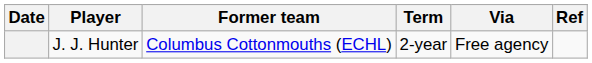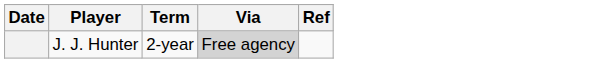- column: Former team | Columbus Cottonmouths (ECHL)
J. J. Hunter | Via: no background -> lightgrey background
